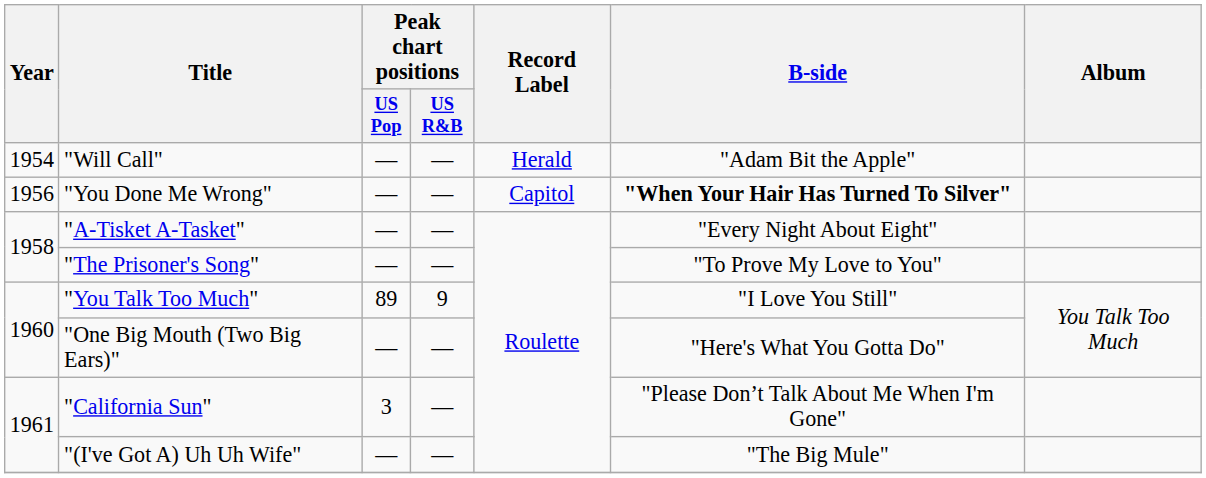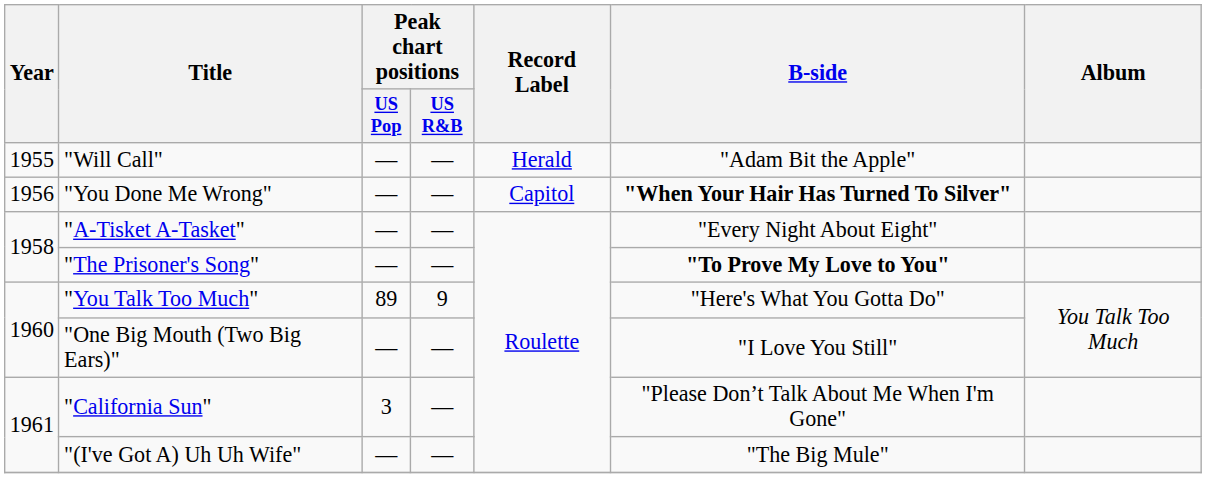"Will Call" | Year: 1954 -> 1955
"The Prisoner's Song" | B-side: normal -> bold
"You Talk Too Much" | B-side: "I Love You Still" -> "Here's What You Gotta Do"
"One Big Mouth (Two Big Ears)" | B-side: "Here's What You Gotta Do" -> "I Love You Still"
